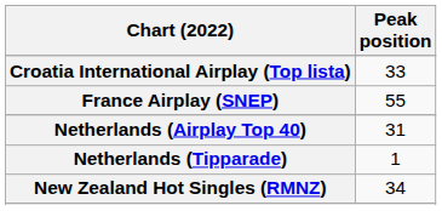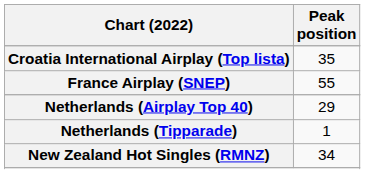Croatia International Airplay (Top lista) | Peak position: 33 -> 35
Netherlands (Airplay Top 40) | Peak position: 31 -> 29
